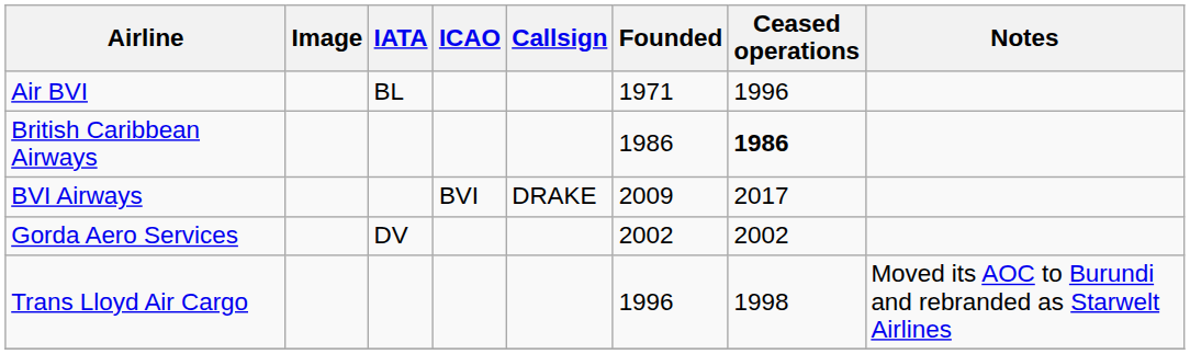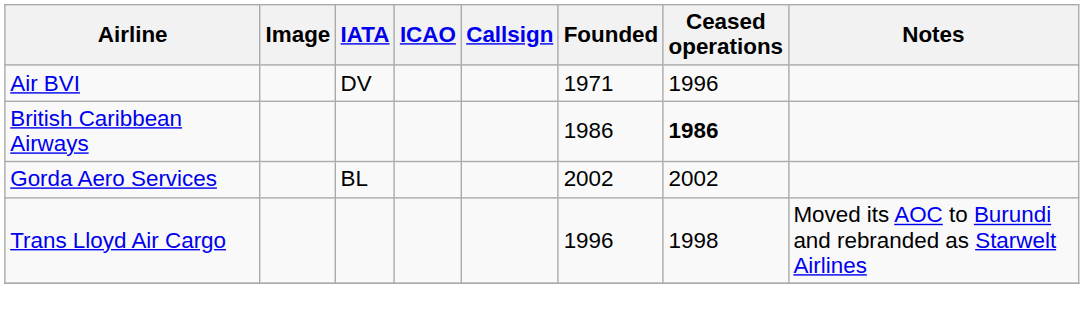Air BVI | IATA: BL -> DV
- row: BVI Airways | BVI | DRAKE | 2009 | 2017
Gorda Aero Services | IATA: DV -> BL
